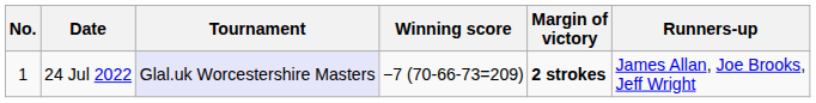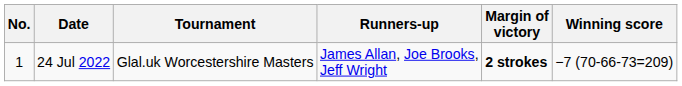columns swapped: Winning score <-> Runners-up
24 Jul 2022 | Tournament: lavender background -> no background
